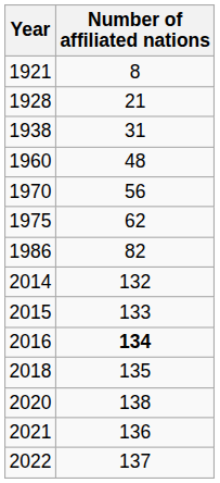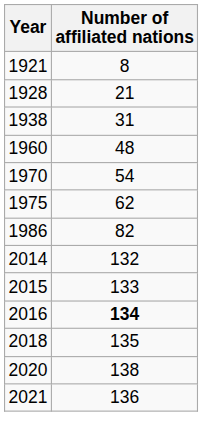1970 | Number of affiliated nations: 56 -> 54
- row: 2022 | 137
